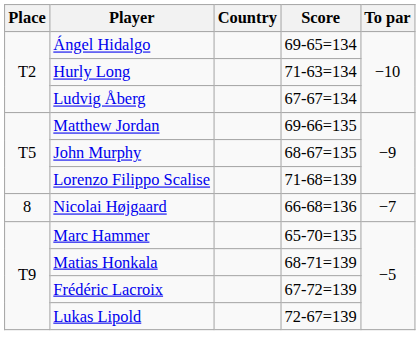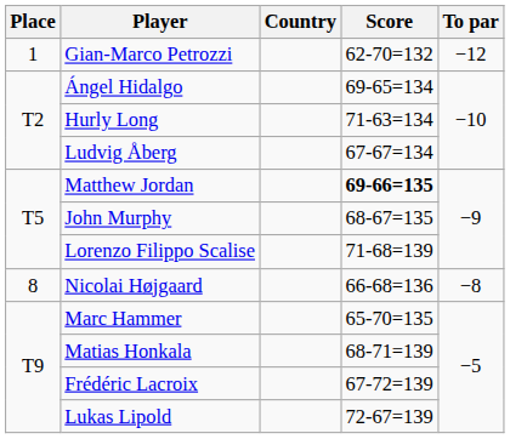+ row: 1 | Gian-Marco Petrozzi | 62-70=132 | −12
Matthew Jordan | Score: normal -> bold
Nicolai Højgaard | To par: −7 -> −8
